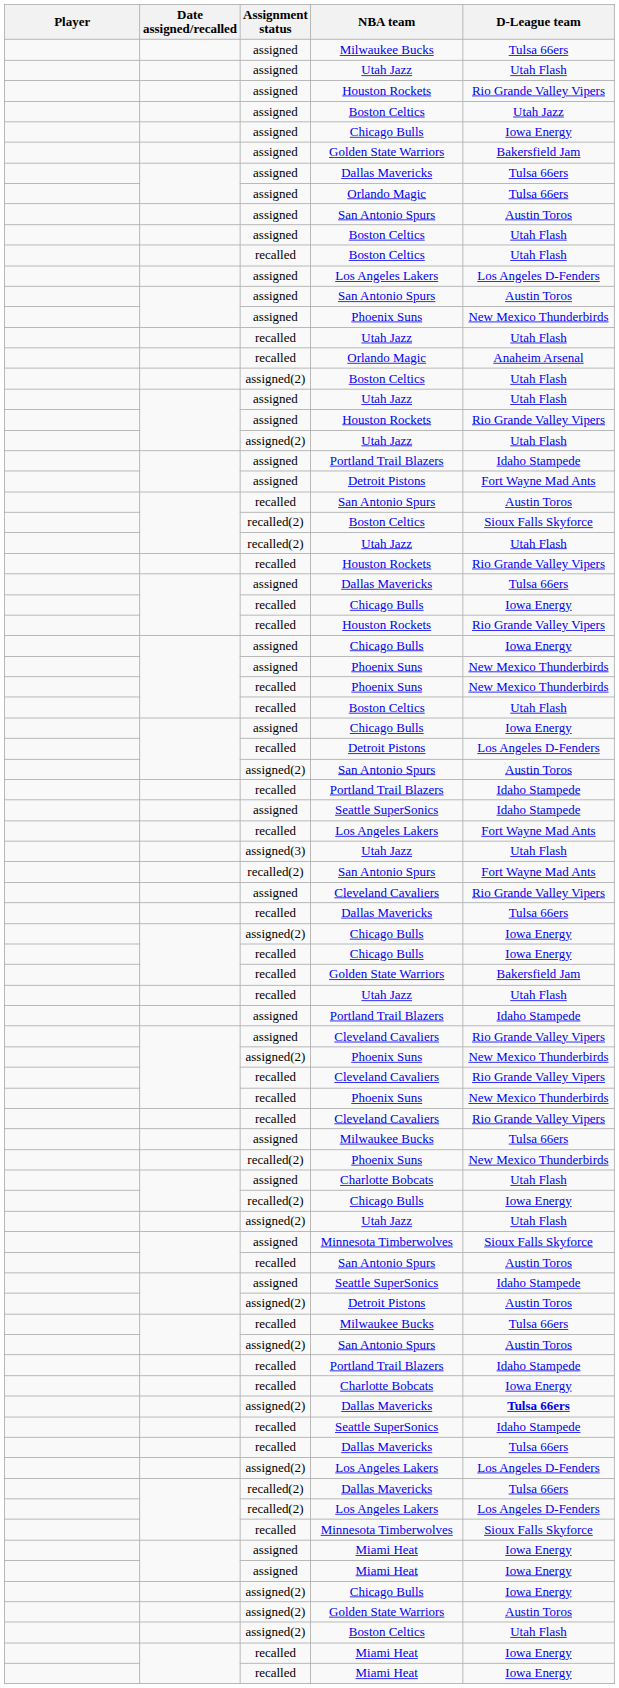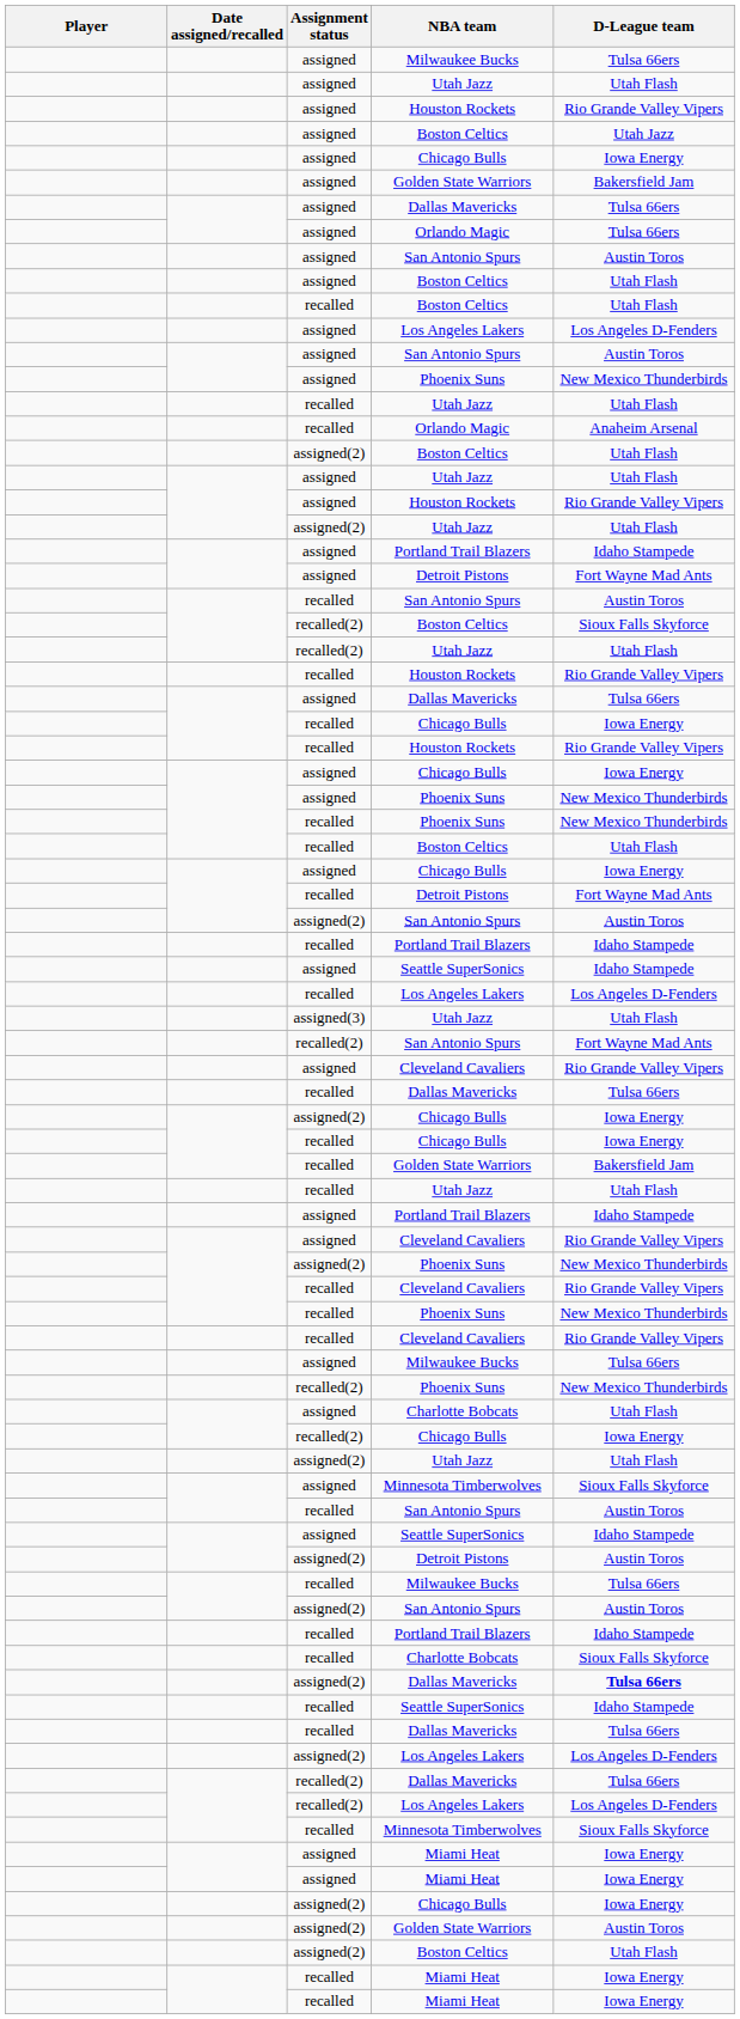recalled / Detroit Pistons | D-League team: Los Angeles D-Fenders -> Fort Wayne Mad Ants
recalled / Los Angeles Lakers | D-League team: Fort Wayne Mad Ants -> Los Angeles D-Fenders
recalled / Charlotte Bobcats | D-League team: Iowa Energy -> Sioux Falls Skyforce
